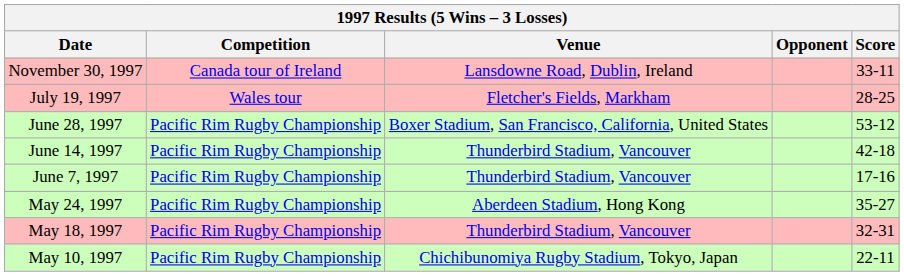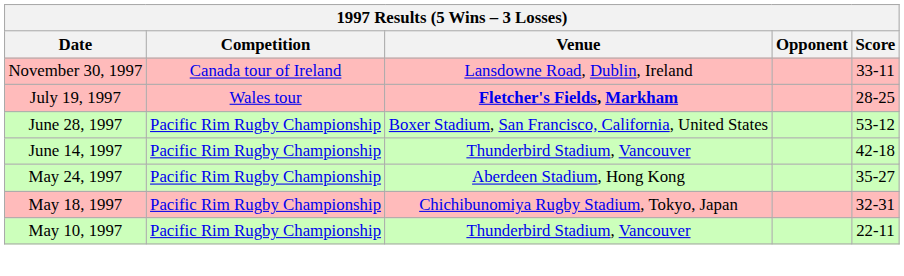July 19, 1997 | Venue: normal -> bold
- row: June 7, 1997 | Pacific Rim Rugby Championship | Thunderbird Stadium, Vancouver | 17-16
May 18, 1997 | Venue: Thunderbird Stadium, Vancouver -> Chichibunomiya Rugby Stadium, Tokyo, Japan
May 10, 1997 | Venue: Chichibunomiya Rugby Stadium, Tokyo, Japan -> Thunderbird Stadium, Vancouver
